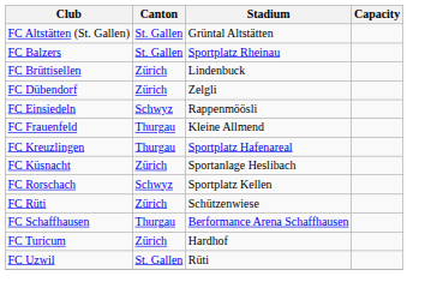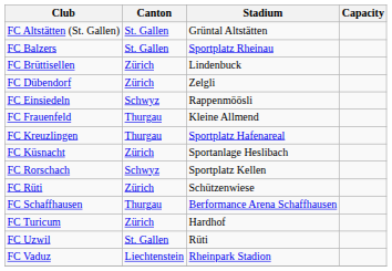+ row: FC Vaduz | Liechtenstein | Rheinpark Stadion
